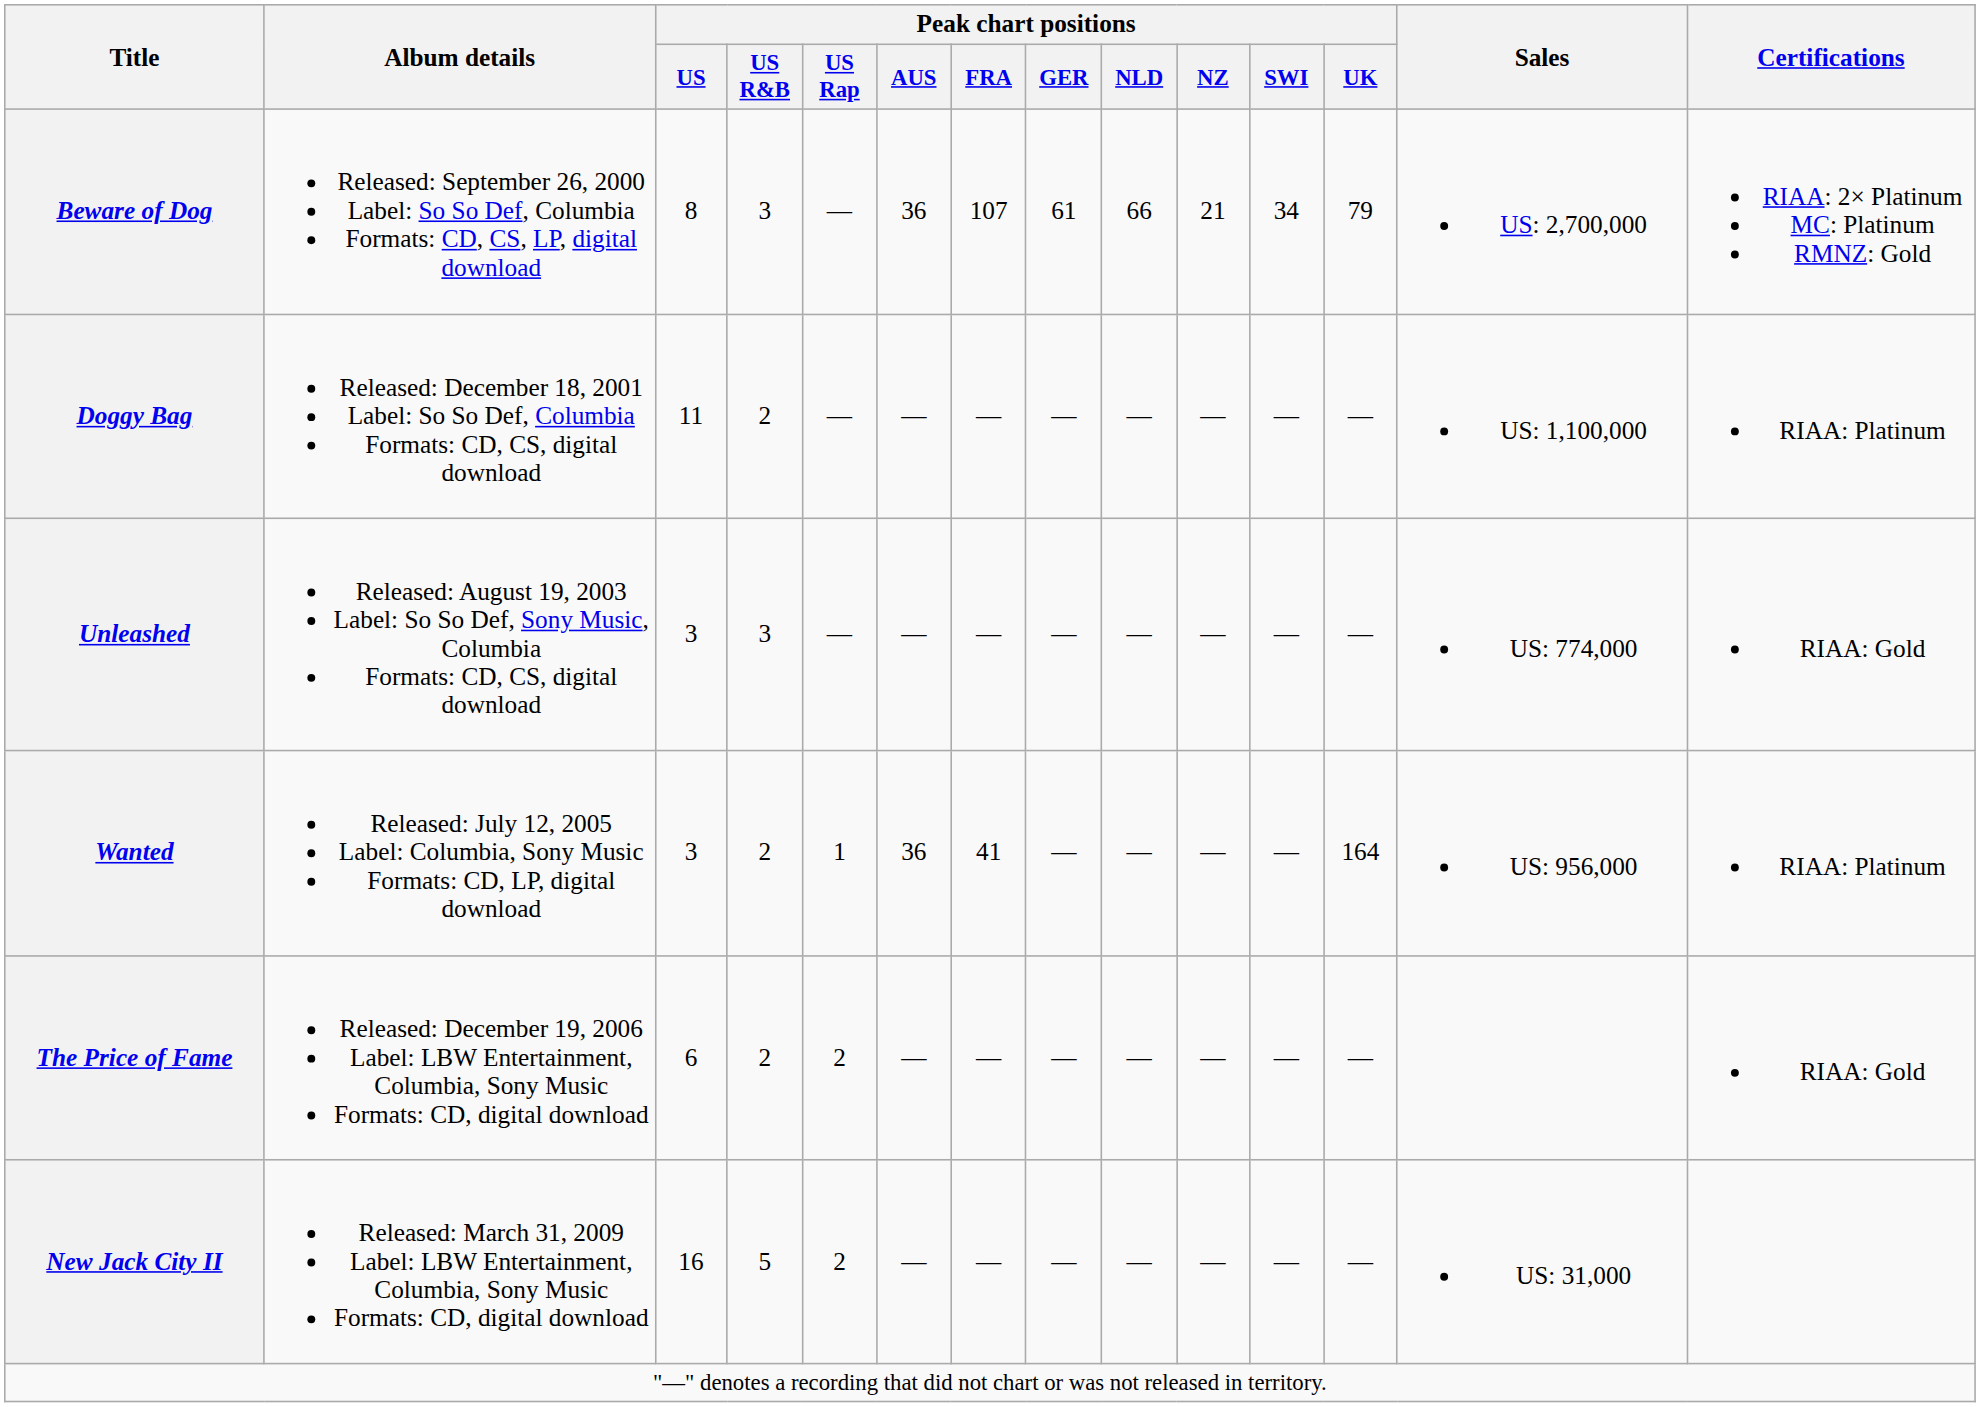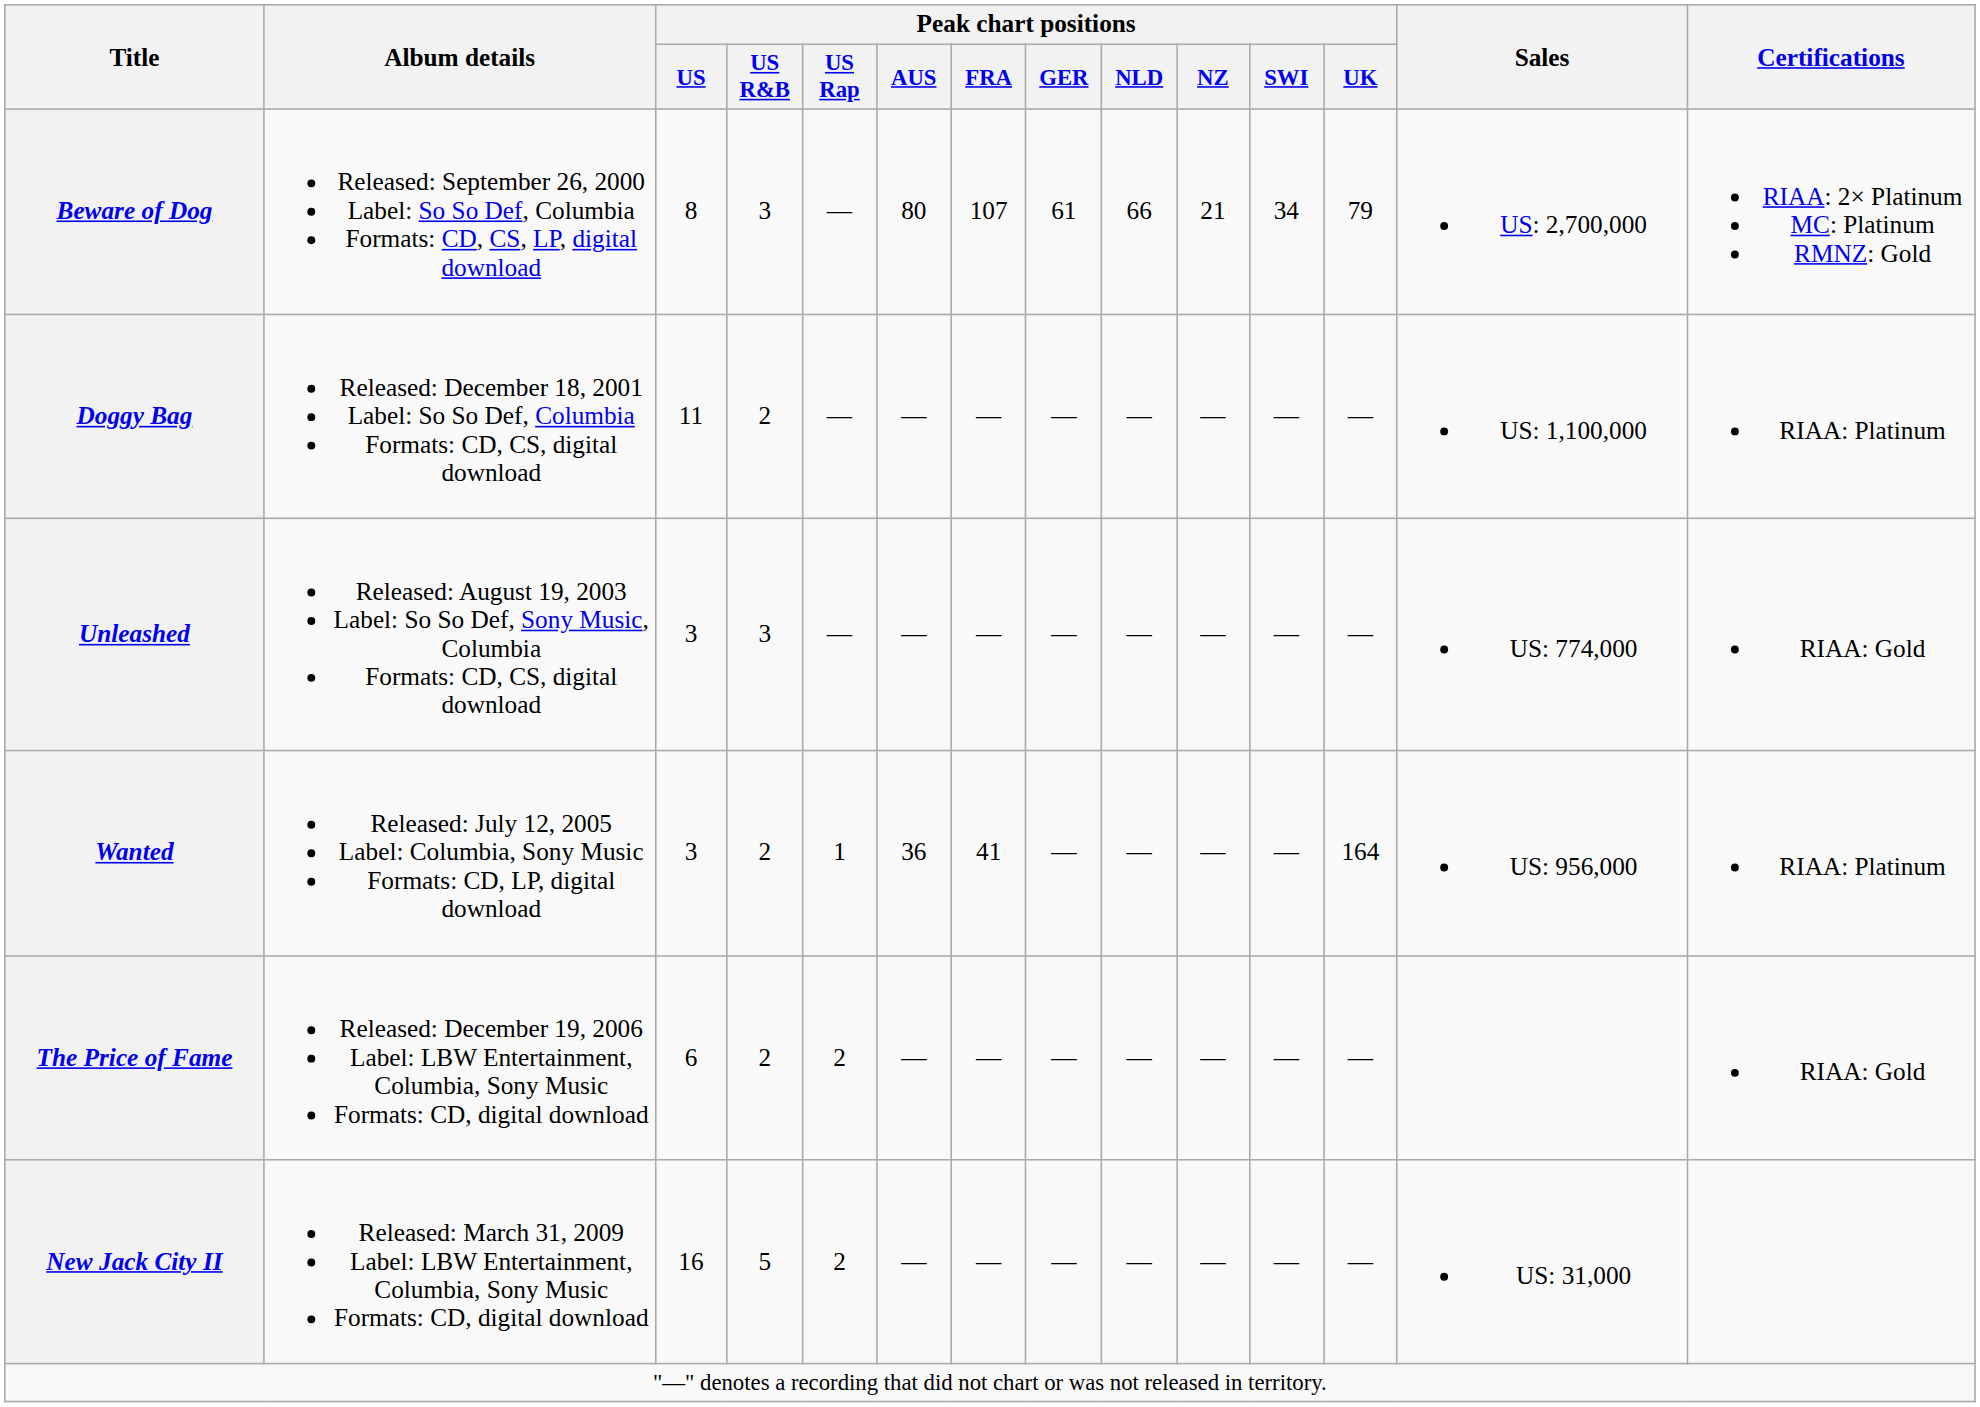Beware of Dog | Peak chart positions / AUS: 36 -> 80
